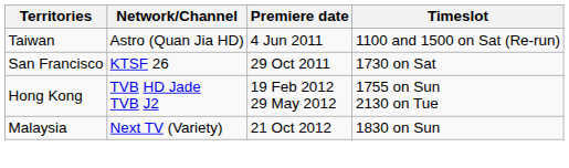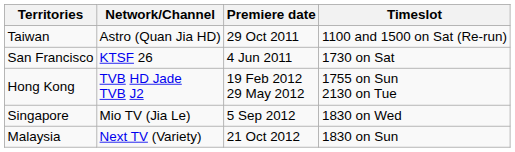Taiwan | Premiere date: 4 Jun 2011 -> 29 Oct 2011
San Francisco | Premiere date: 29 Oct 2011 -> 4 Jun 2011
+ row: Singapore | Mio TV (Jia Le) | 5 Sep 2012 | 1830 on Wed
